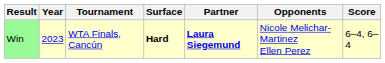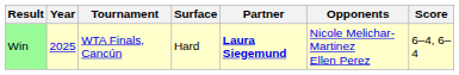Win | Year: 2023 -> 2025
Win | Surface: bold -> normal
